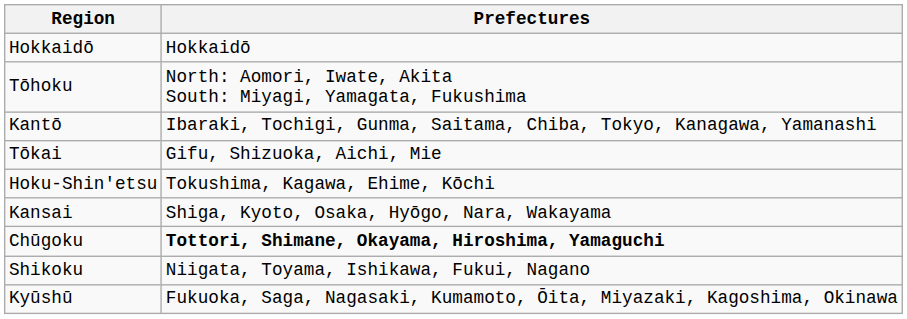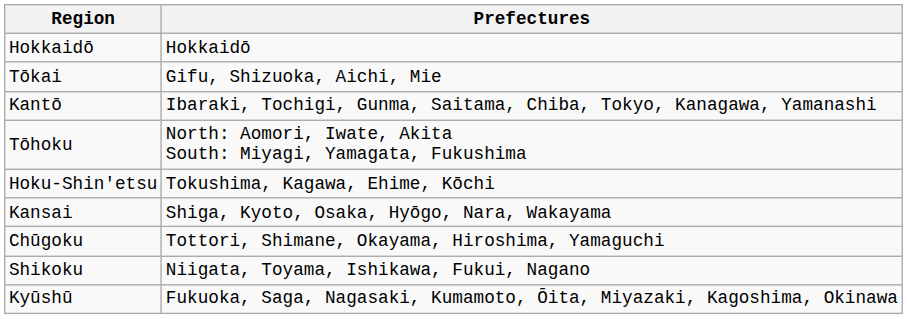rows swapped: Tōhoku <-> Tōkai
Chūgoku | Prefectures: bold -> normal
